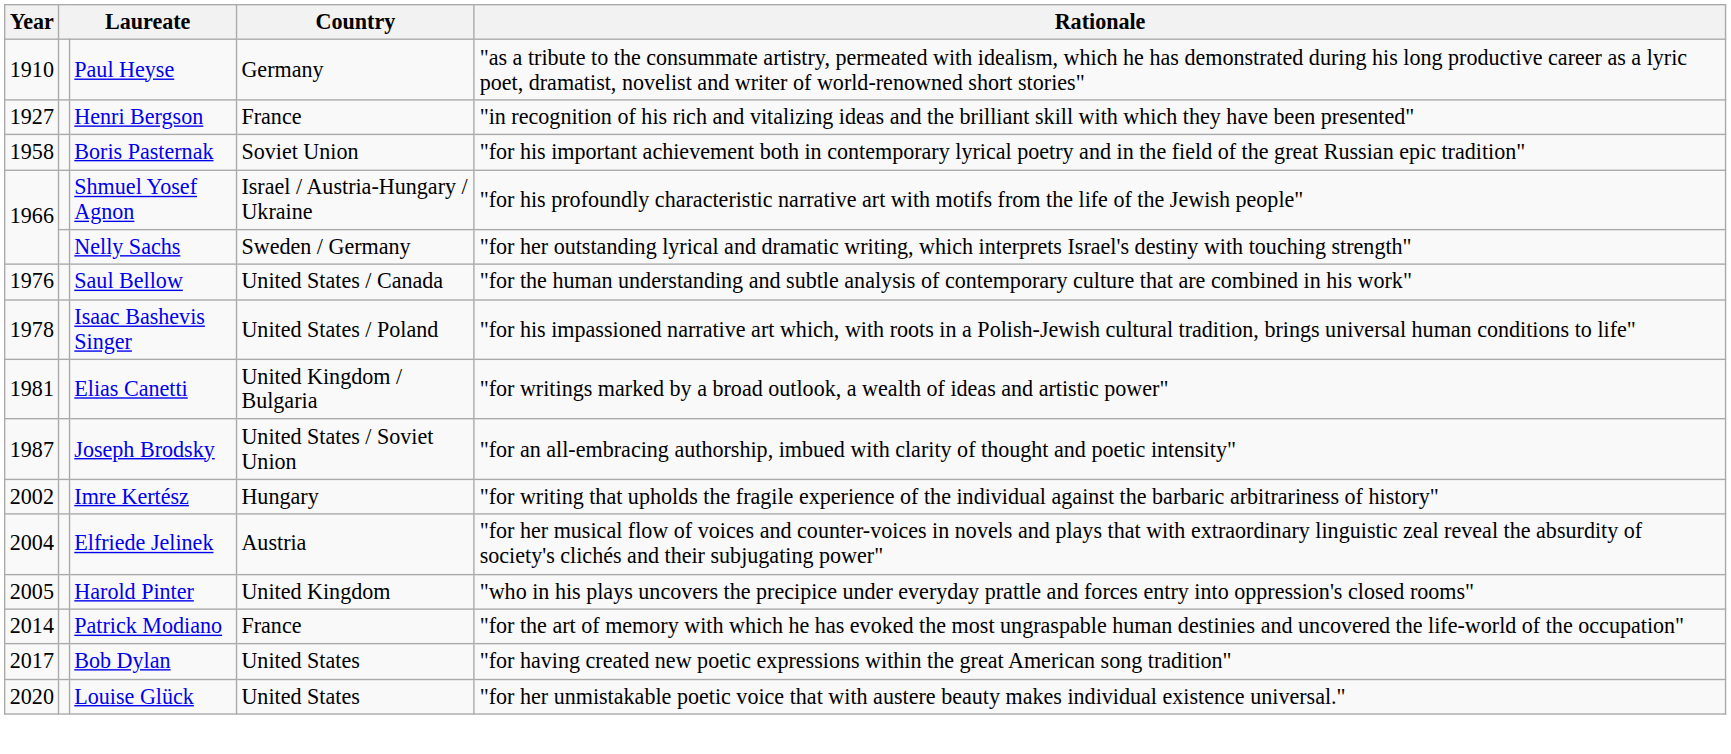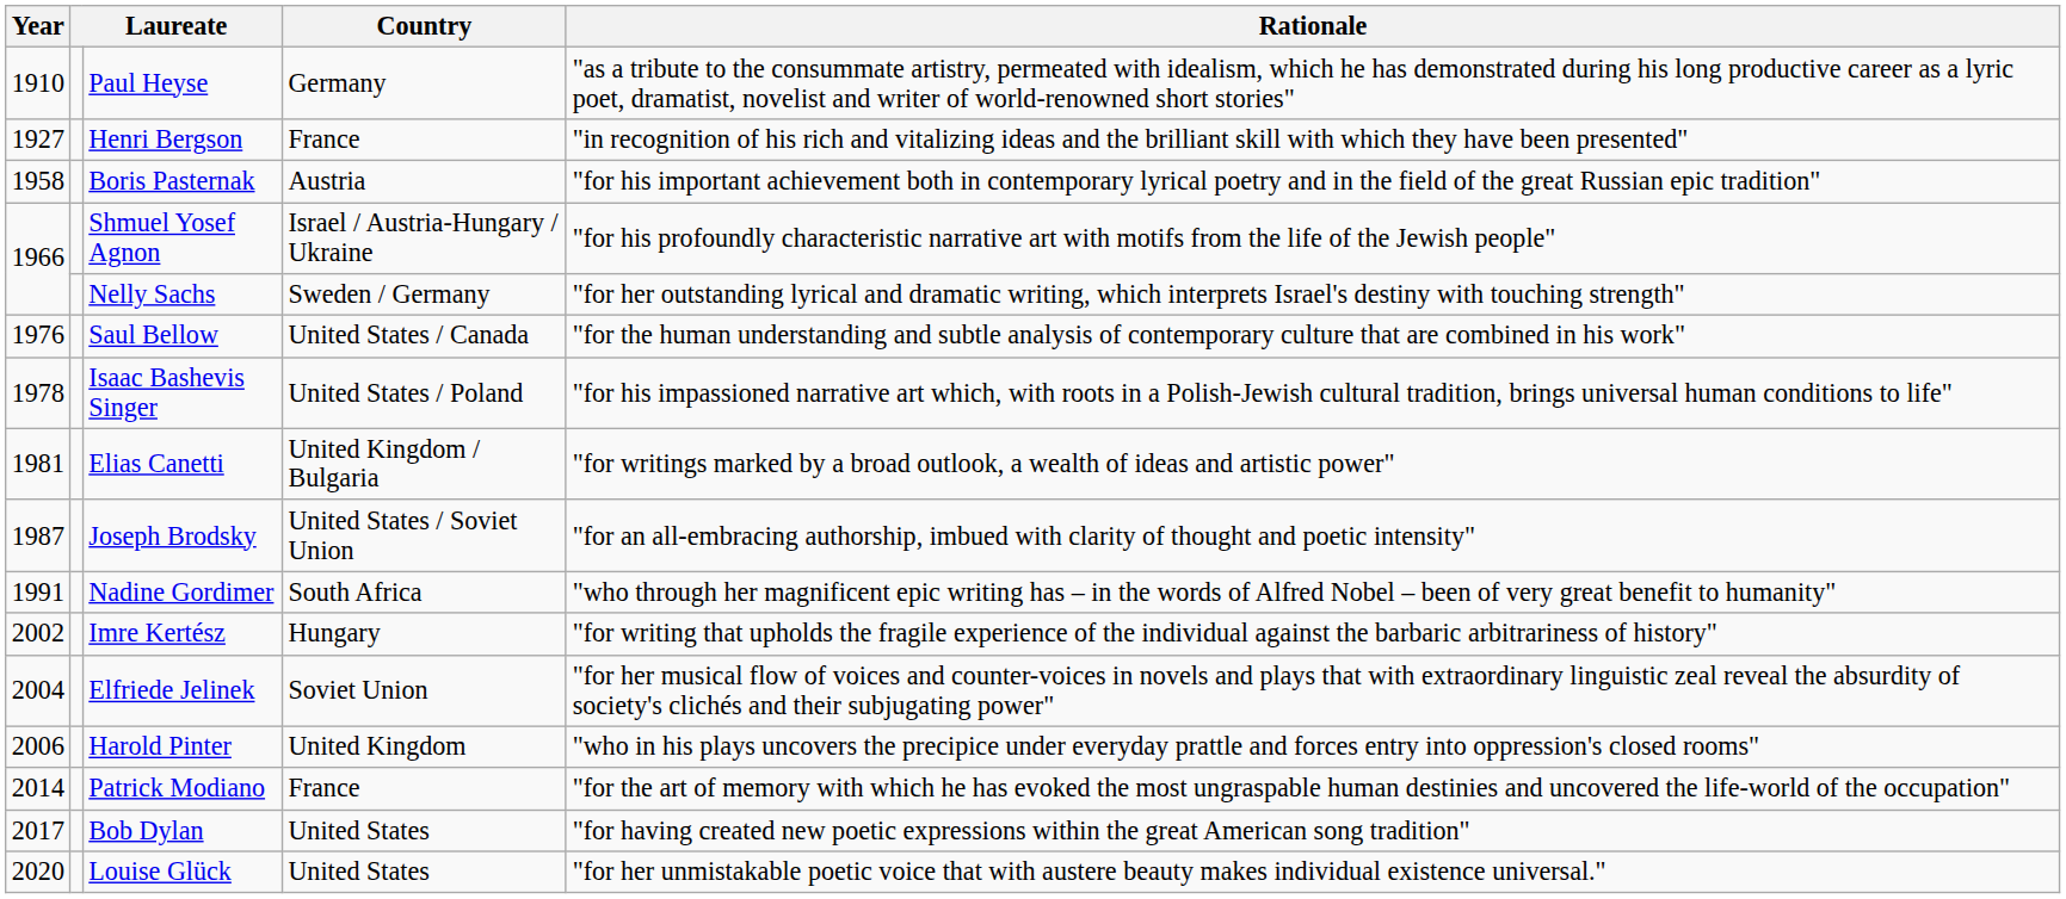Boris Pasternak | Country: Soviet Union -> Austria
+ row: 1991 | Nadine Gordimer | South Africa | "who through her magnificent epic writing has – in the words of Alfred Nobel – been of very great benefit to humanity"
Elfriede Jelinek | Country: Austria -> Soviet Union
Harold Pinter | Year: 2005 -> 2006
